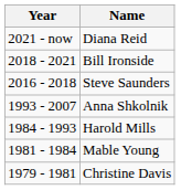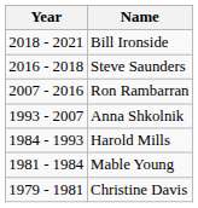- row: 2021 - now | Diana Reid
+ row: 2007 - 2016 | Ron Rambarran
